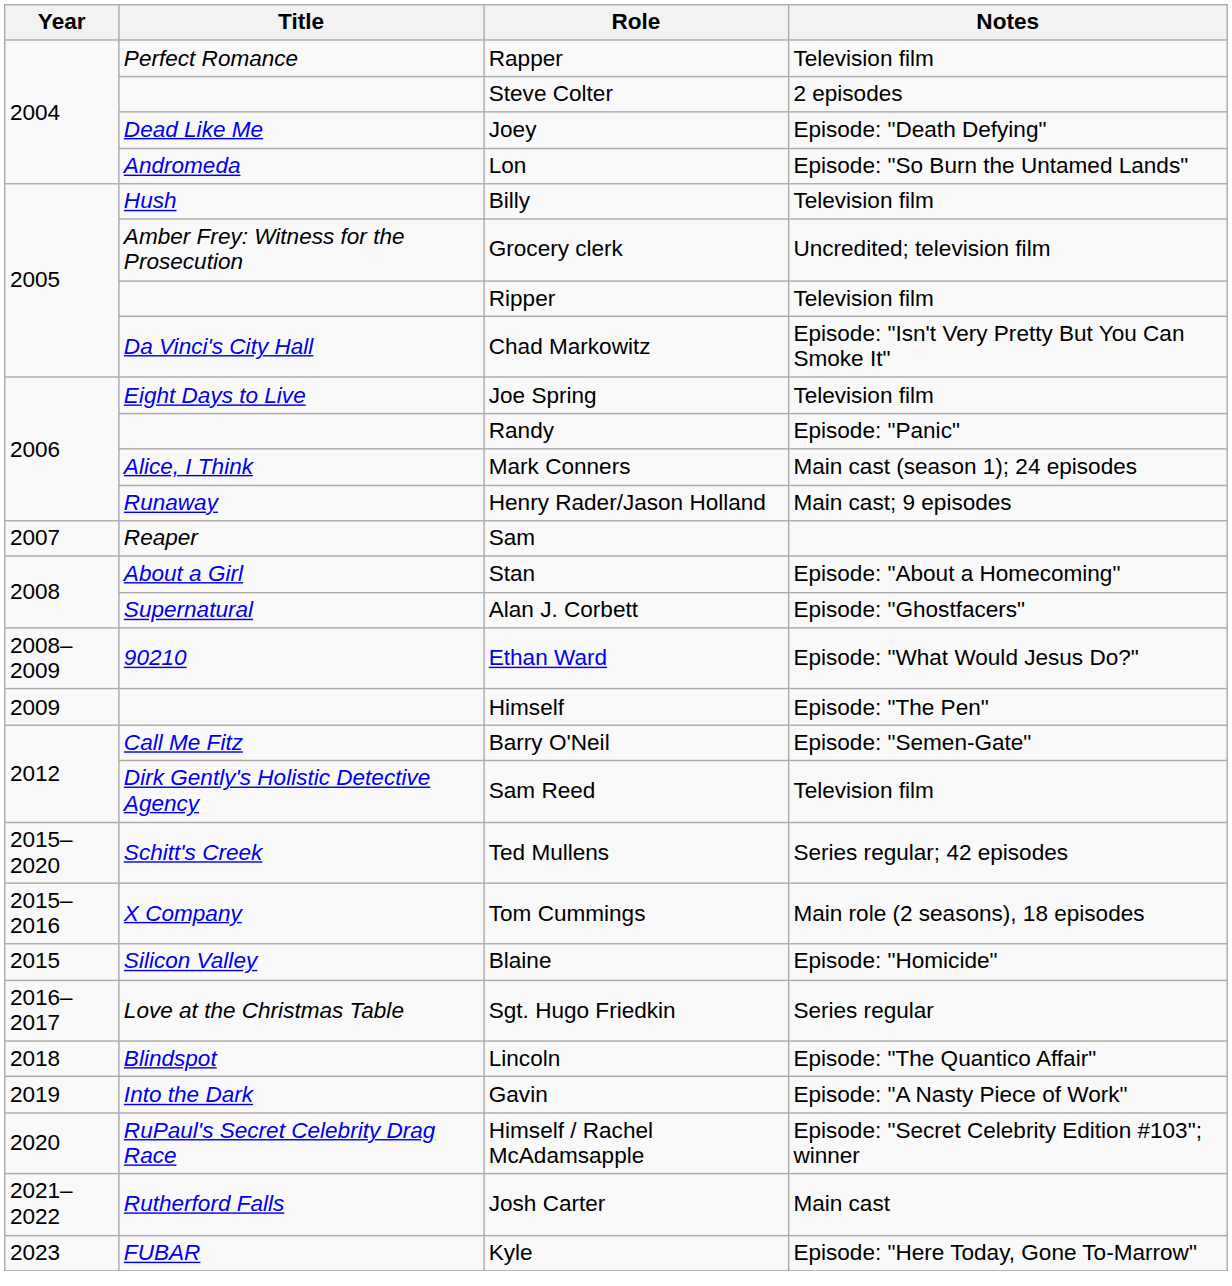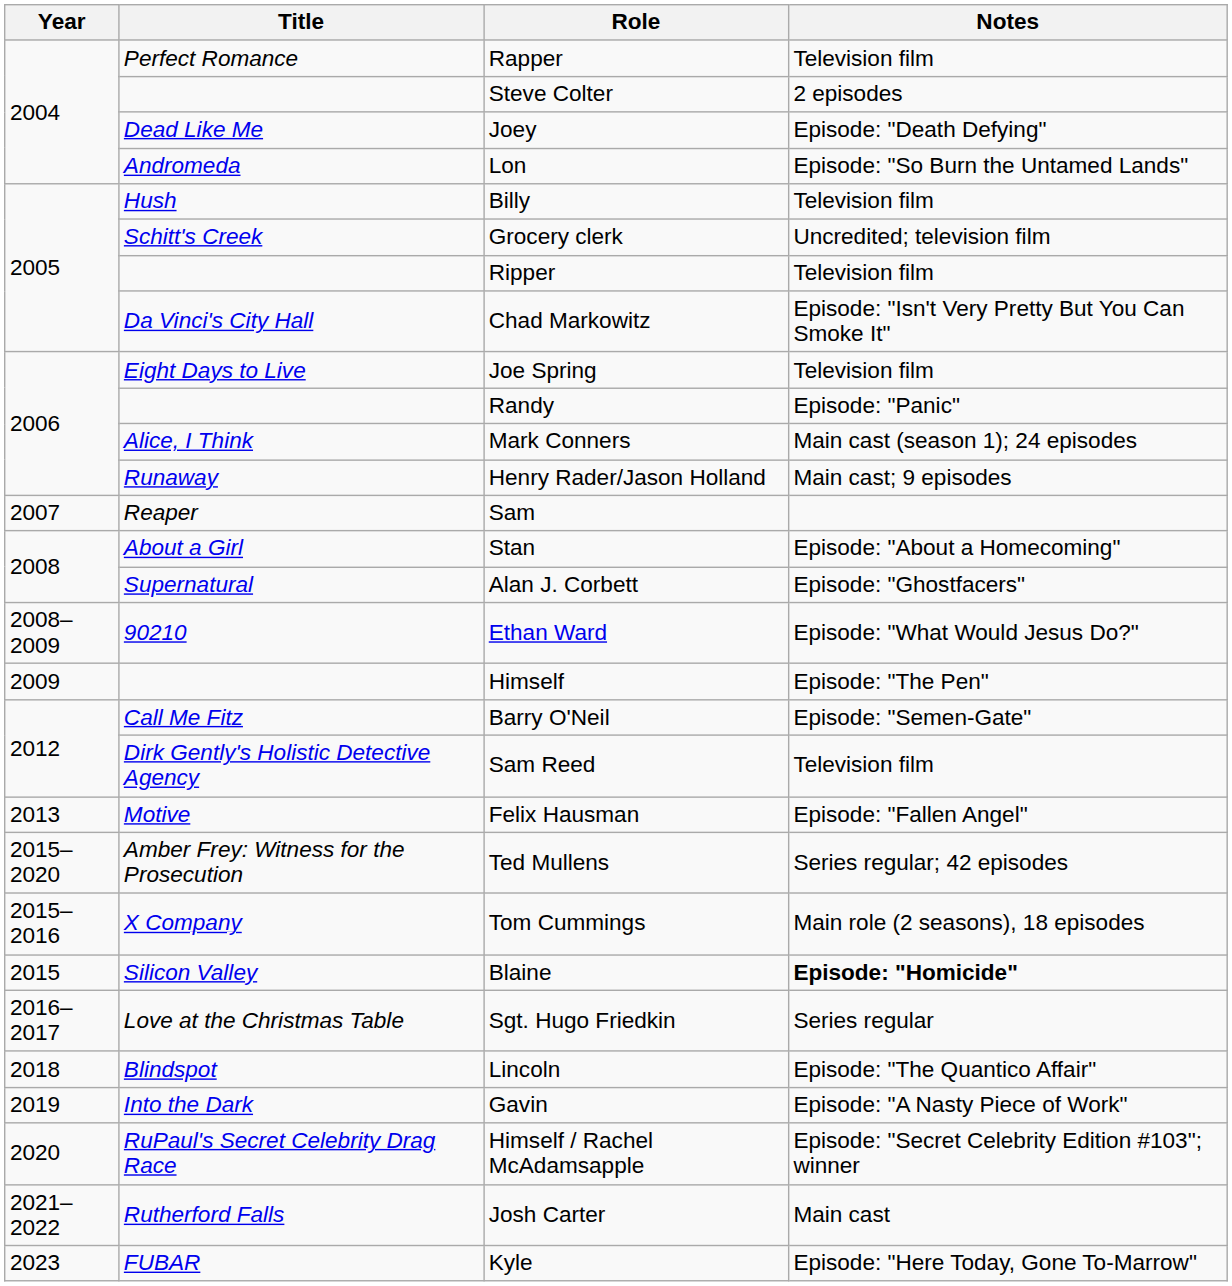Grocery clerk | Title: Amber Frey: Witness for the Prosecution -> Schitt's Creek
+ row: 2013 | Motive | Felix Hausman | Episode: "Fallen Angel"
Ted Mullens | Title: Schitt's Creek -> Amber Frey: Witness for the Prosecution
Blaine | Notes: normal -> bold
